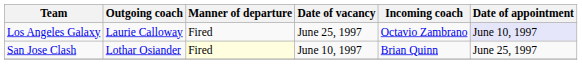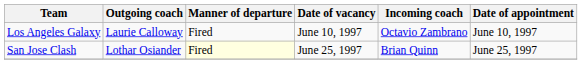Los Angeles Galaxy | Date of vacancy: June 25, 1997 -> June 10, 1997
Los Angeles Galaxy | Date of appointment: lavender background -> no background
San Jose Clash | Date of vacancy: June 10, 1997 -> June 25, 1997
